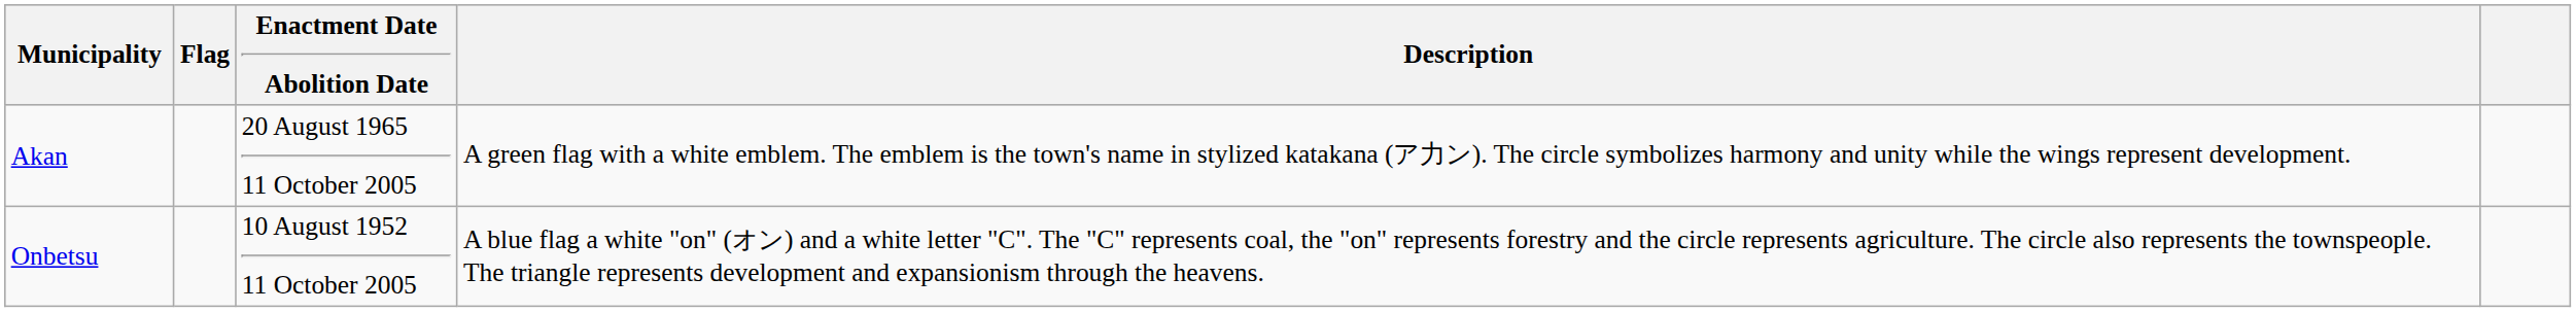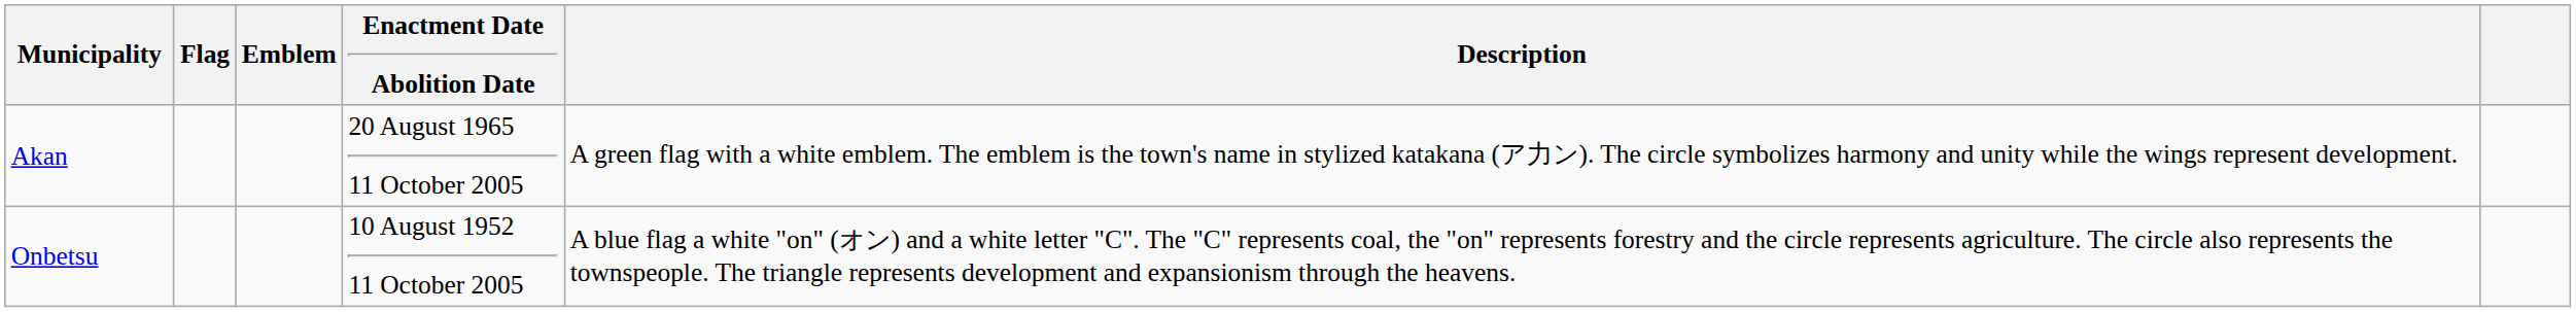+ column: Emblem
